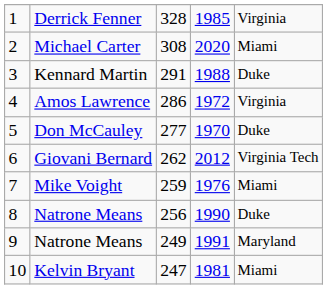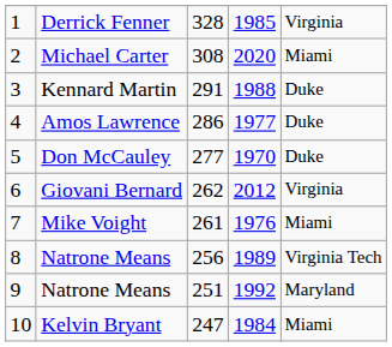Amos Lawrence | column 4: 1972 -> 1977
Amos Lawrence | column 5: Virginia -> Duke
Giovani Bernard | column 5: Virginia Tech -> Virginia
Mike Voight | column 3: 259 -> 261
8 / Natrone Means | column 4: 1990 -> 1989
8 / Natrone Means | column 5: Duke -> Virginia Tech
9 / Natrone Means | column 3: 249 -> 251
9 / Natrone Means | column 4: 1991 -> 1992
Kelvin Bryant | column 4: 1981 -> 1984
